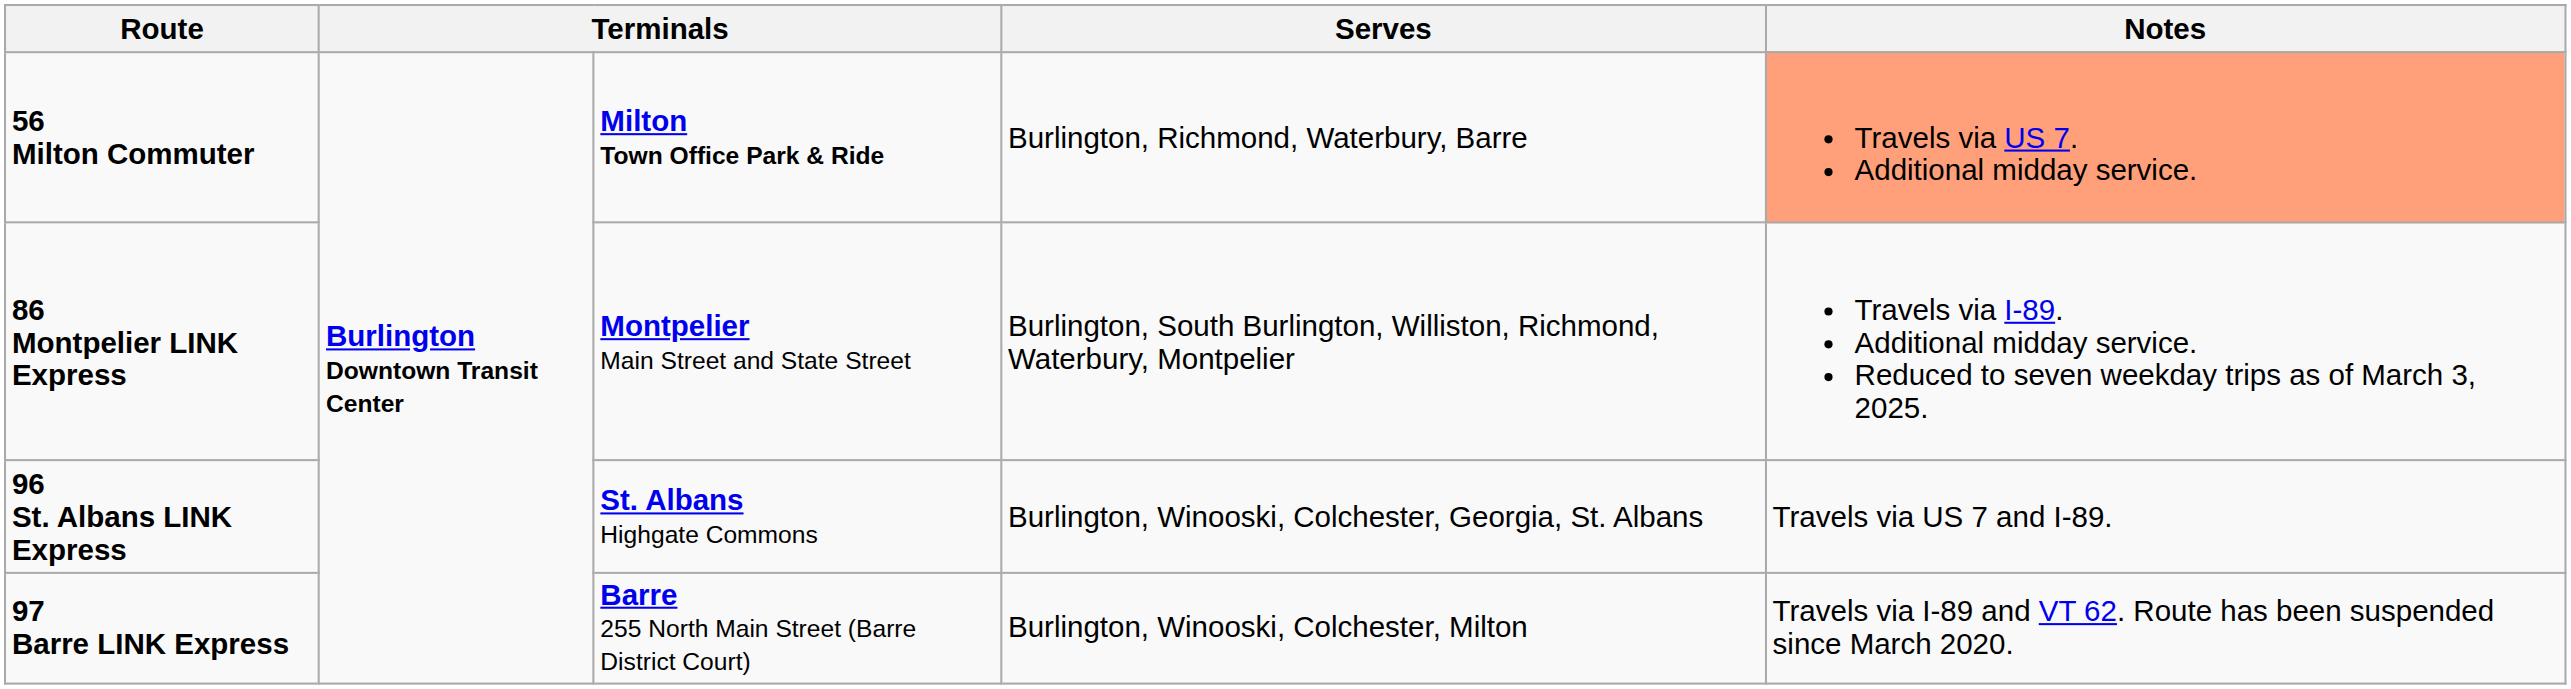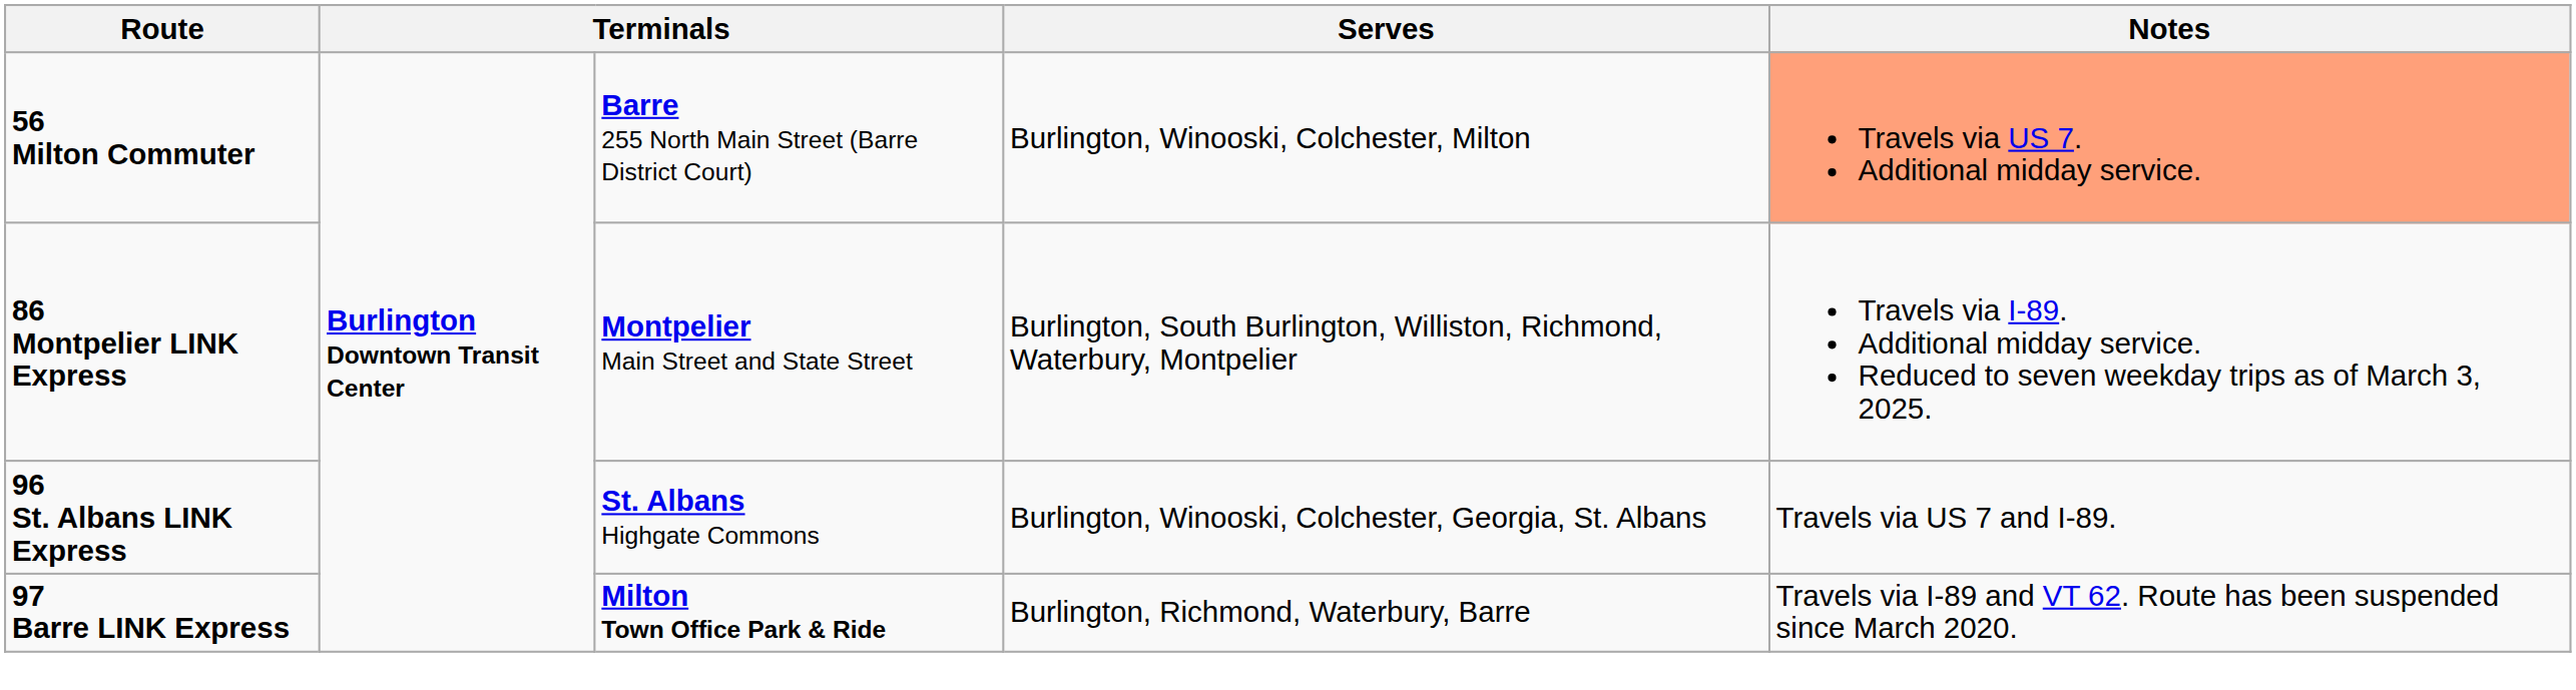56 Milton Commuter | column 3: Milton Town Office Park & Ride -> Barre 255 North Main Street (Barre District Court)
56 Milton Commuter | Serves: Burlington, Richmond, Waterbury, Barre -> Burlington, Winooski, Colchester, Milton
97 Barre LINK Express | column 3: Barre 255 North Main Street (Barre District Court) -> Milton Town Office Park & Ride
97 Barre LINK Express | Serves: Burlington, Winooski, Colchester, Milton -> Burlington, Richmond, Waterbury, Barre
